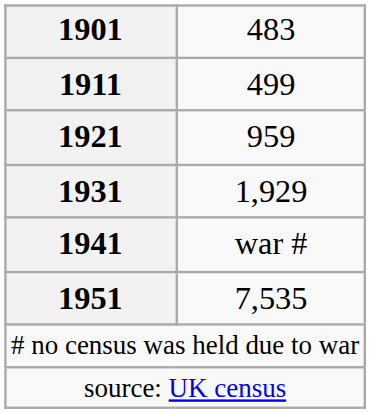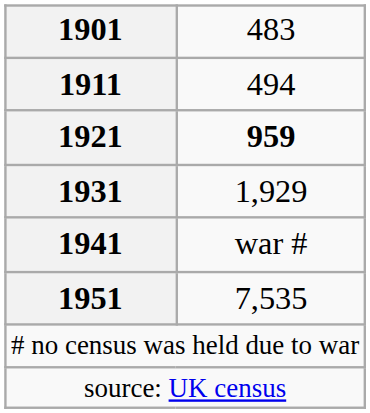1911 | column 2: 499 -> 494
1921 | column 2: normal -> bold
